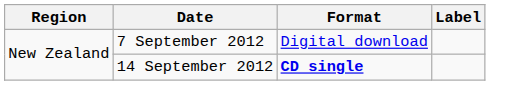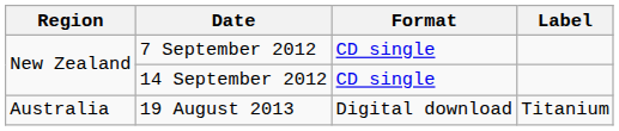7 September 2012 | Format: Digital download -> CD single
14 September 2012 | Format: bold -> normal
+ row: Australia | 19 August 2013 | Digital download | Titanium
